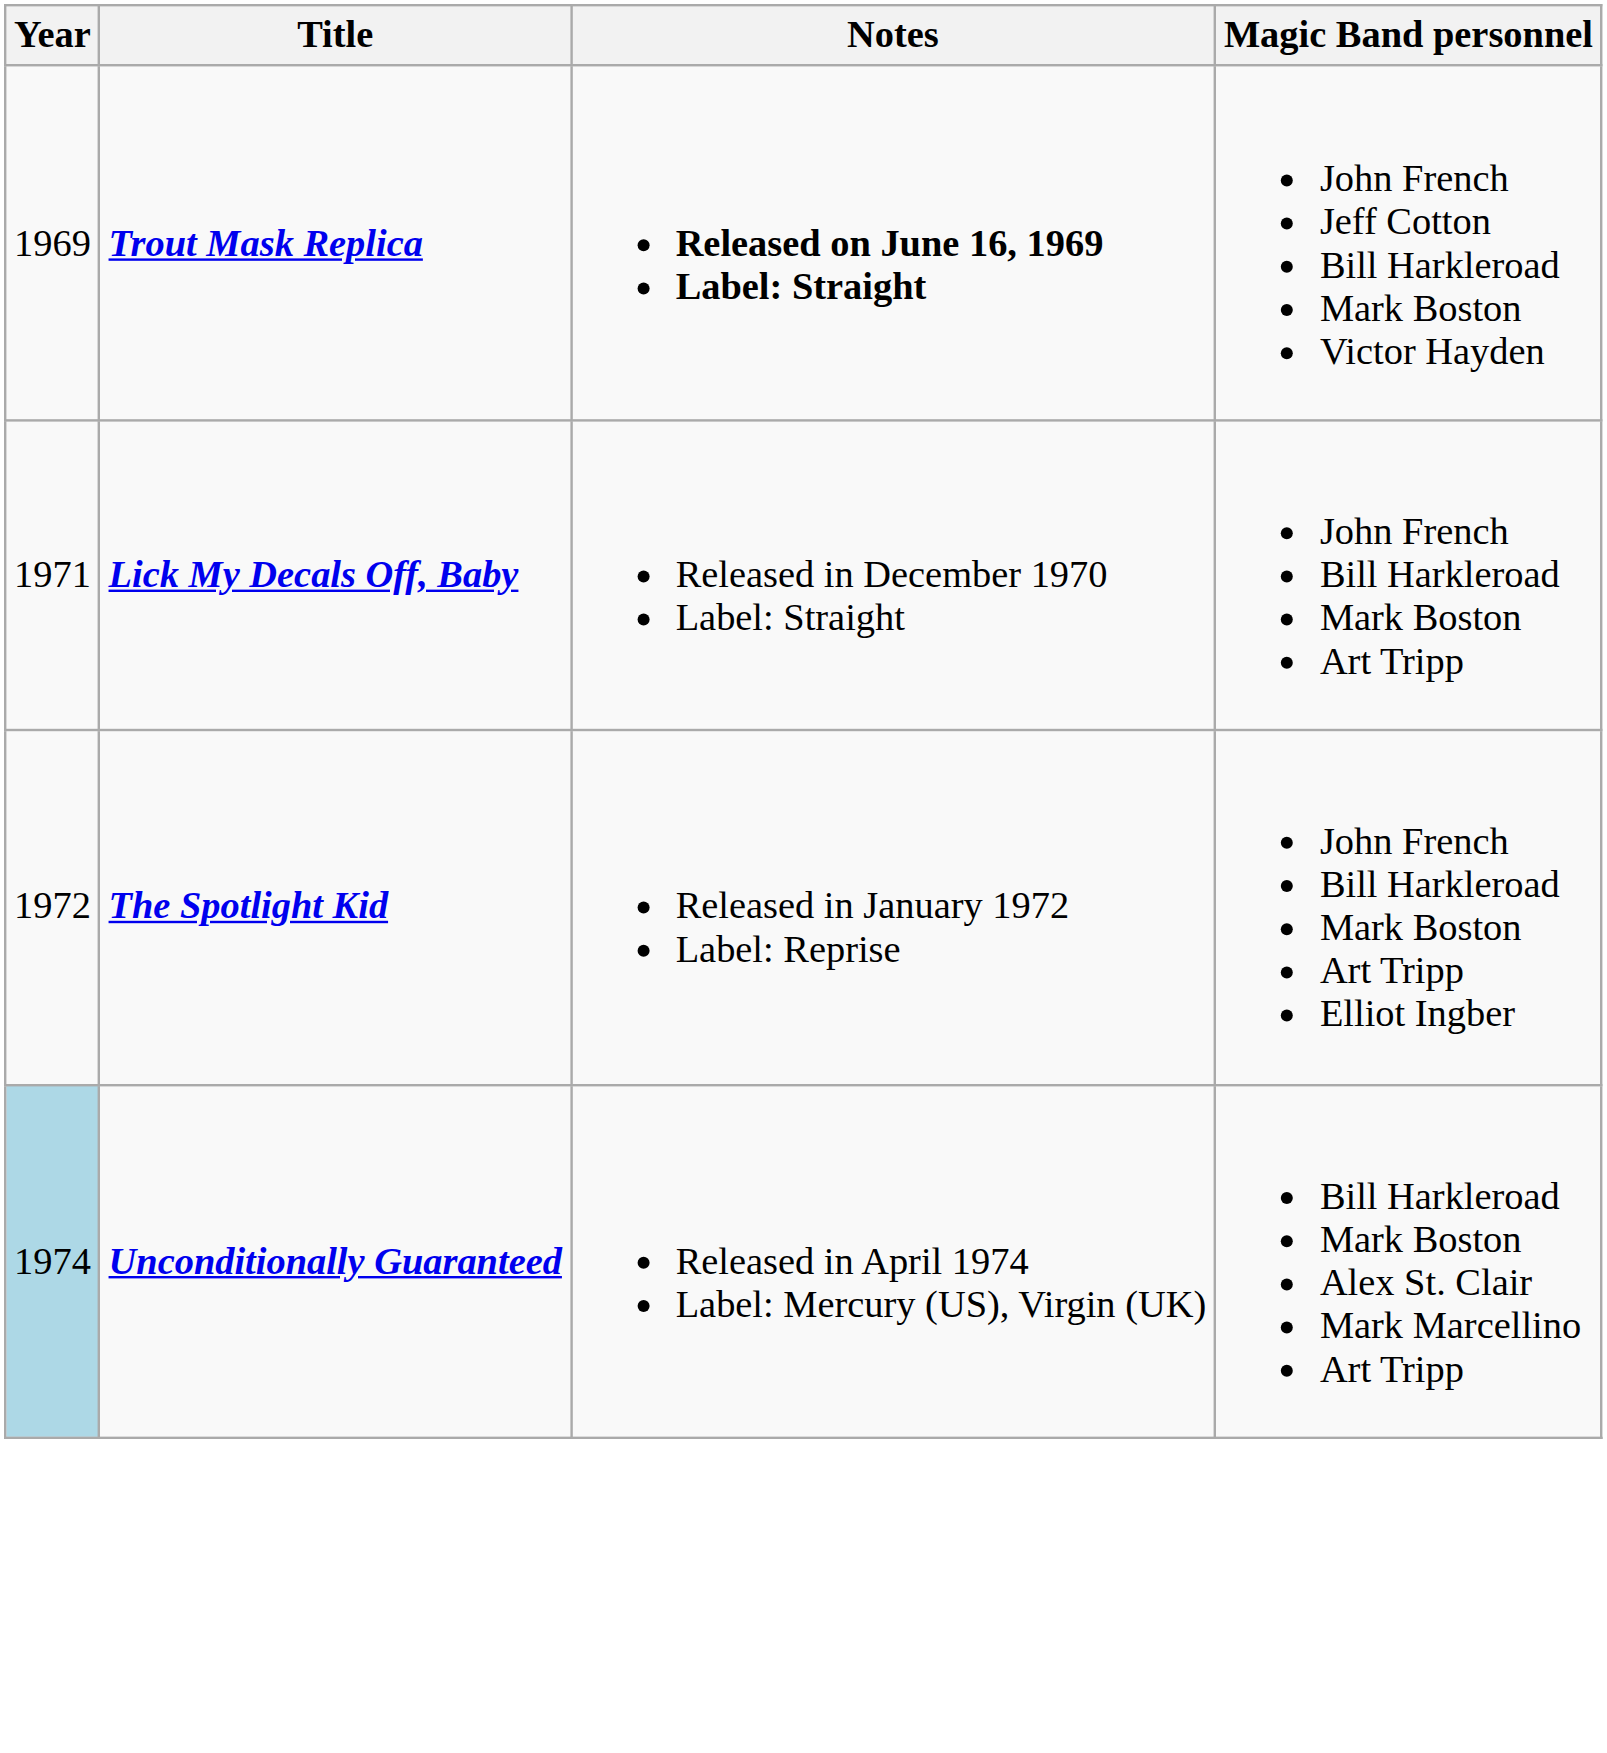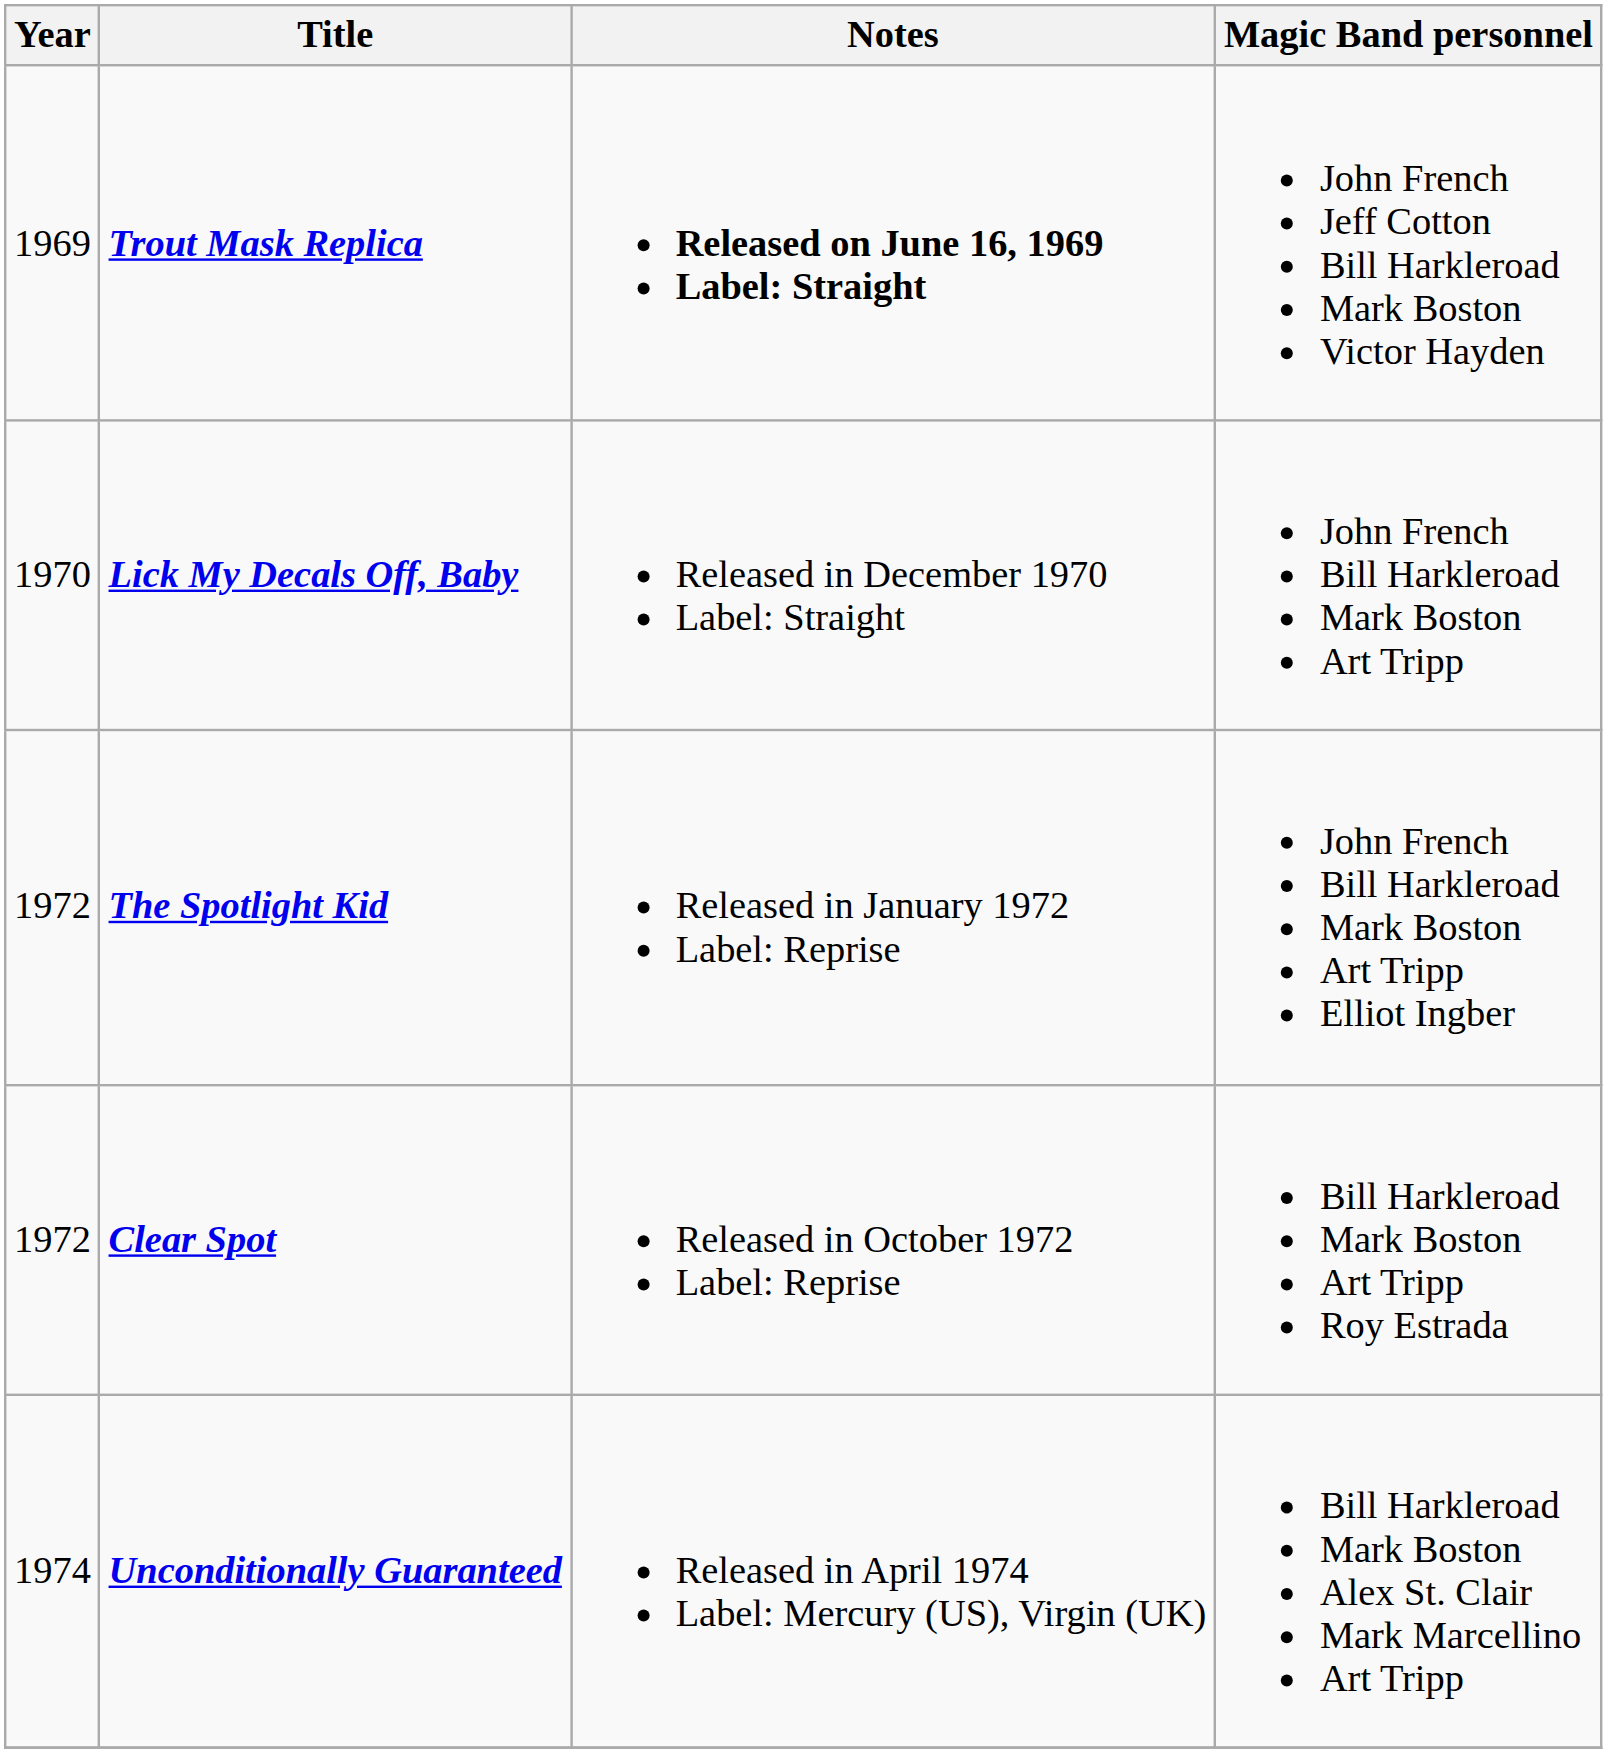Lick My Decals Off, Baby | Year: 1971 -> 1970
+ row: 1972 | Clear Spot | Released in October 1972 Label: Reprise | Bill Harkleroad Mark Boston Art Tripp Roy Estrada
Unconditionally Guaranteed | Year: lightblue background -> no background
